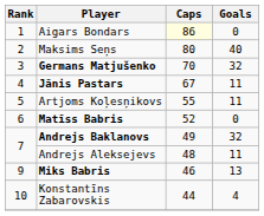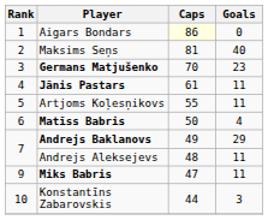Maksims Seņs | Caps: 80 -> 81
Germans Matjušenko | Goals: 32 -> 23
Jānis Pastars | Caps: 67 -> 61
Matīss Babris | Caps: 52 -> 50
Matīss Babris | Goals: 0 -> 4
Andrejs Baklanovs | Goals: 32 -> 29
Miks Babris | Caps: 46 -> 47
Miks Babris | Goals: 13 -> 11
Konstantīns Zabarovskis | Goals: 4 -> 3
